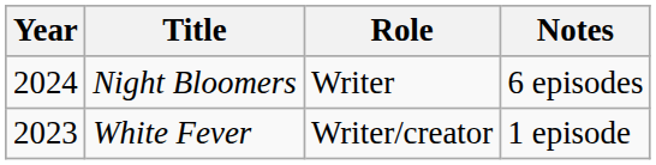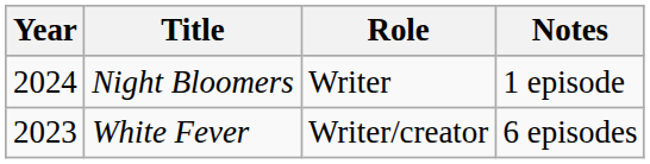Night Bloomers | Notes: 6 episodes -> 1 episode
White Fever | Notes: 1 episode -> 6 episodes
